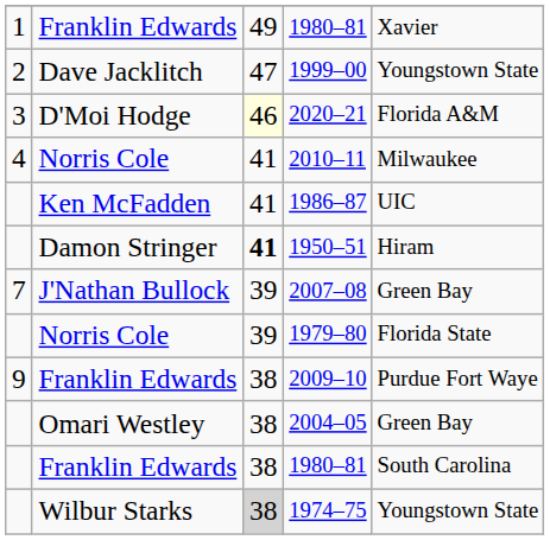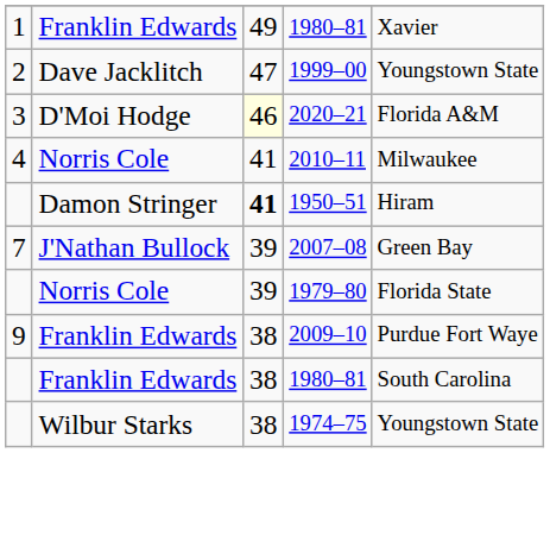- row: Ken McFadden | 41 | 1986–87 | UIC
- row: Omari Westley | 38 | 2004–05 | Green Bay
1974–75 | column 3: lightgrey background -> no background
